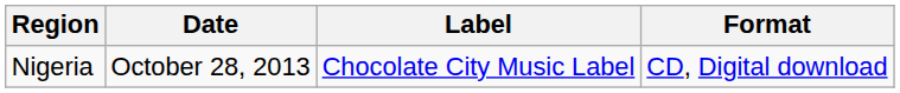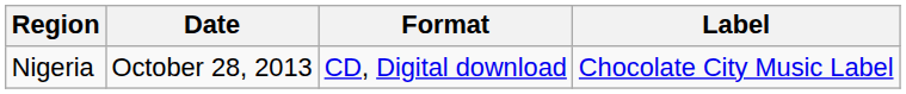columns swapped: Format <-> Label
